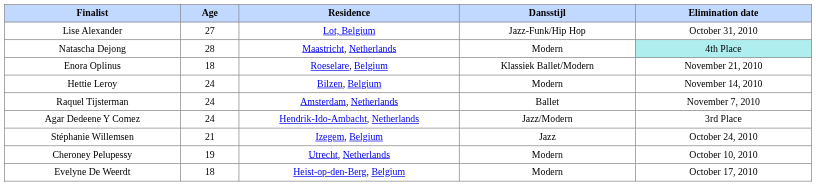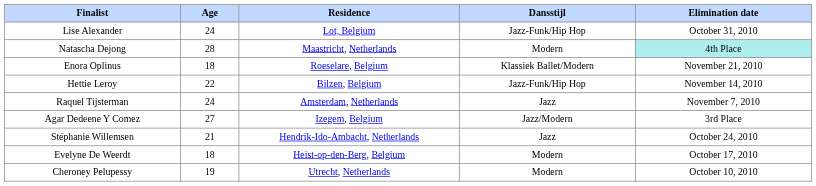Lise Alexander | Age: 27 -> 24
Hettie Leroy | Age: 24 -> 22
Hettie Leroy | Dansstijl: Modern -> Jazz-Funk/Hip Hop
Raquel Tijsterman | Dansstijl: Ballet -> Jazz
Agar Dedeene Y Comez | Age: 24 -> 27
Agar Dedeene Y Comez | Residence: Hendrik-Ido-Ambacht, Netherlands -> Izegem, Belgium
Stéphanie Willemsen | Residence: Izegem, Belgium -> Hendrik-Ido-Ambacht, Netherlands
rows swapped: Evelyne De Weerdt <-> Cheroney Pelupessy
